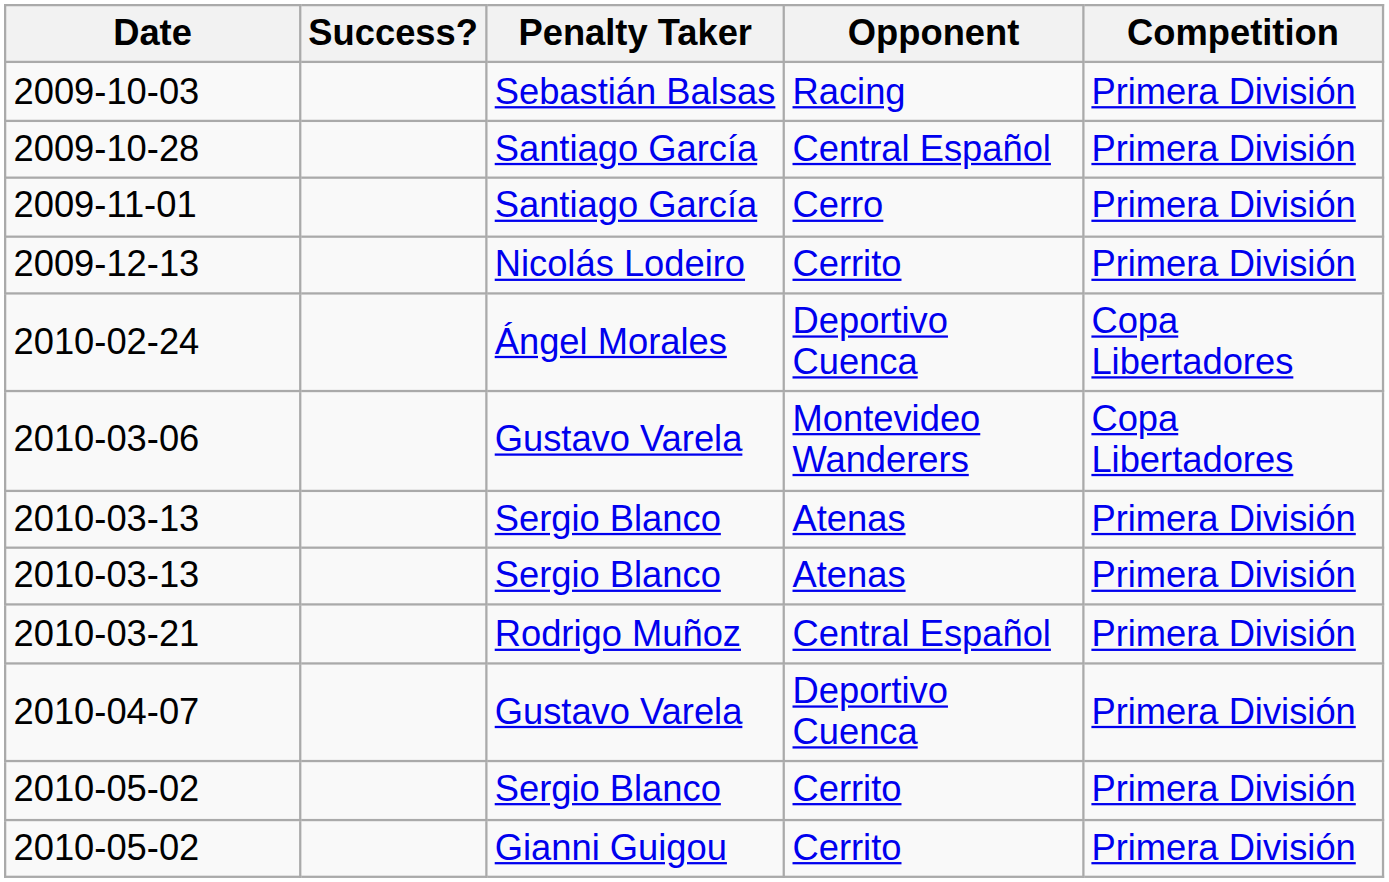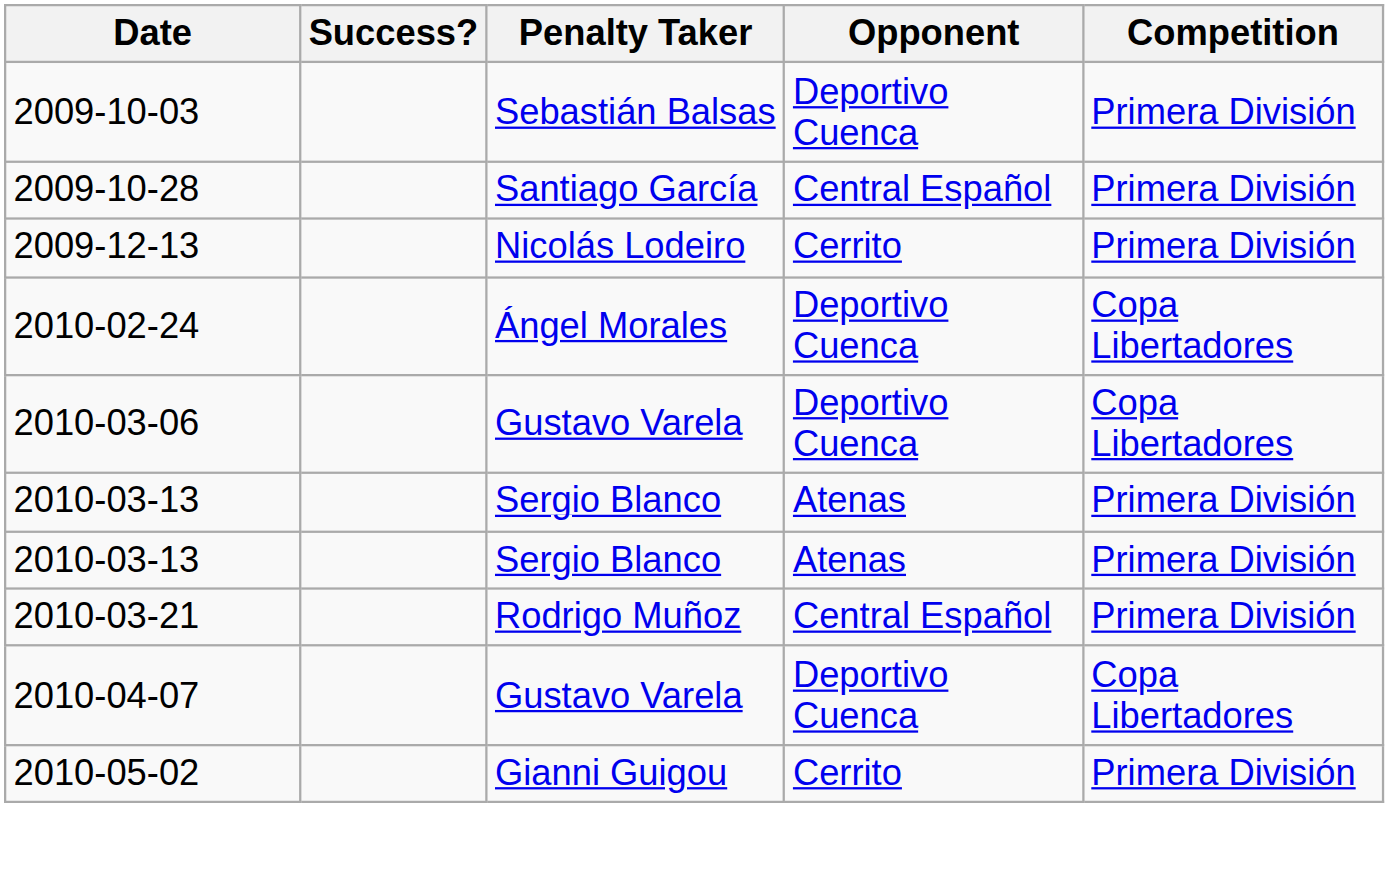2009-10-03 | Opponent: Racing -> Deportivo Cuenca
- row: 2009-11-01 | Santiago García | Cerro | Primera División
2010-03-06 | Opponent: Montevideo Wanderers -> Deportivo Cuenca
2010-04-07 | Competition: Primera División -> Copa Libertadores
- row: 2010-05-02 | Sergio Blanco | Cerrito | Primera División
